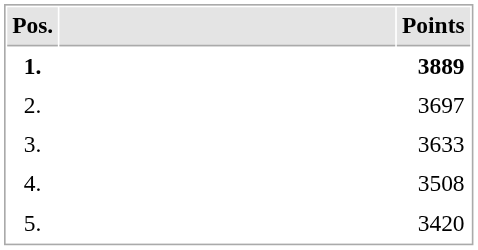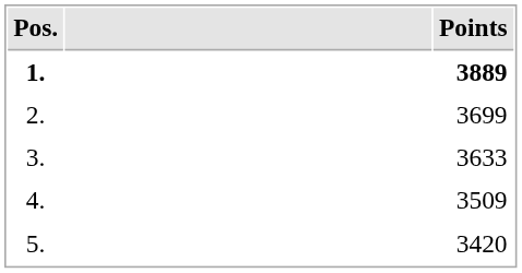2. | Points: 3697 -> 3699
4. | Points: 3508 -> 3509
